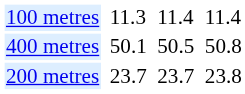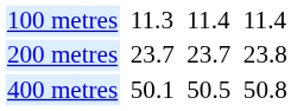rows swapped: 200 metres <-> 400 metres
